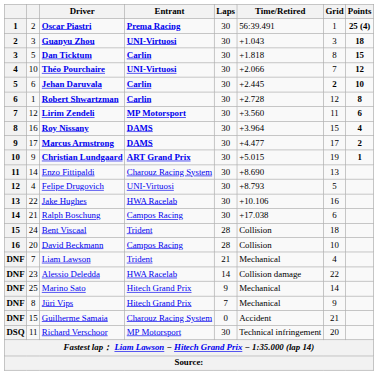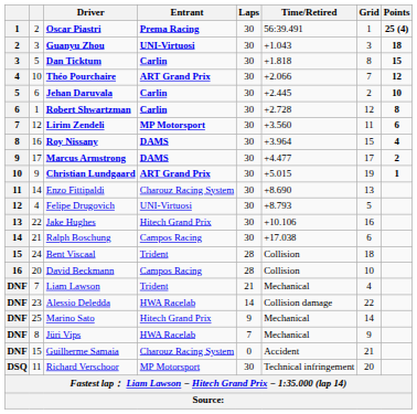Théo Pourchaire | Entrant: UNI-Virtuosi -> ART Grand Prix
Jehan Daruvala | Grid: bold -> normal
Jake Hughes | Entrant: HWA Racelab -> Hitech Grand Prix
Jüri Vips | Entrant: Hitech Grand Prix -> HWA Racelab
